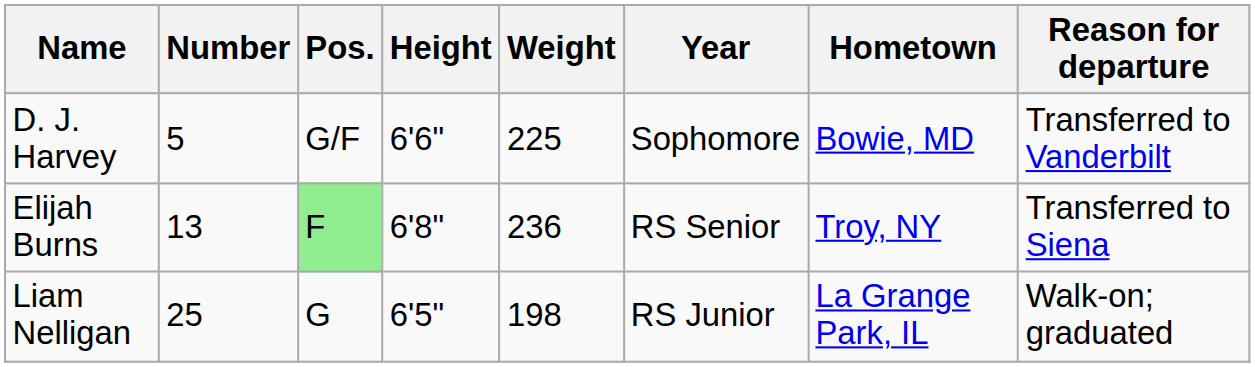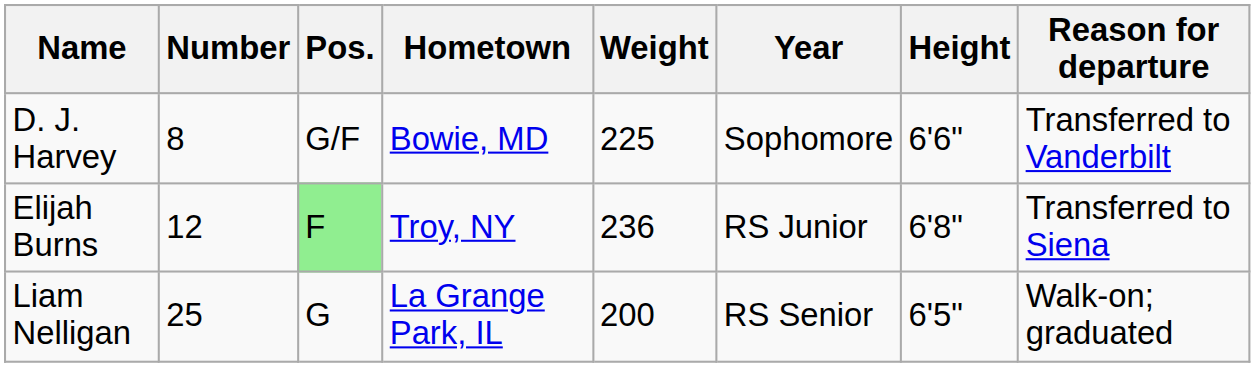columns swapped: Height <-> Hometown
D. J. Harvey | Number: 5 -> 8
Elijah Burns | Number: 13 -> 12
Elijah Burns | Year: RS Senior -> RS Junior
Liam Nelligan | Weight: 198 -> 200
Liam Nelligan | Year: RS Junior -> RS Senior
